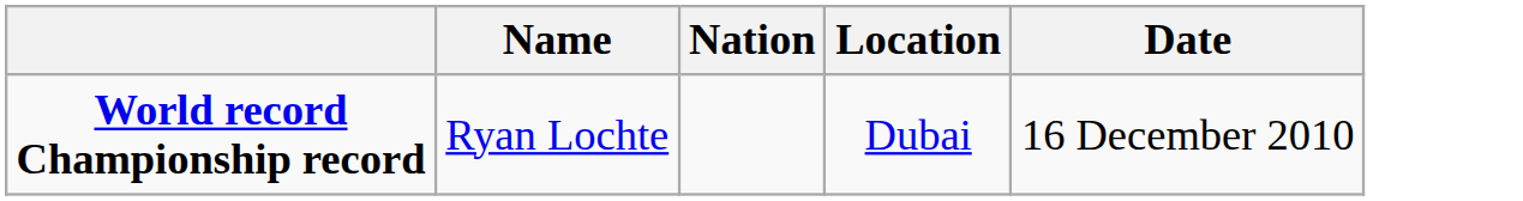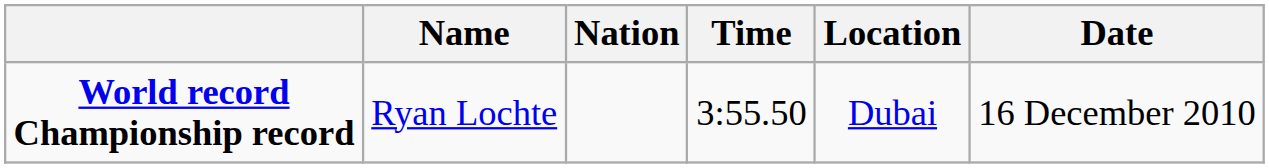+ column: Time | 3:55.50
